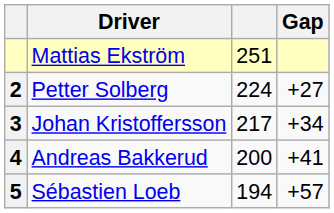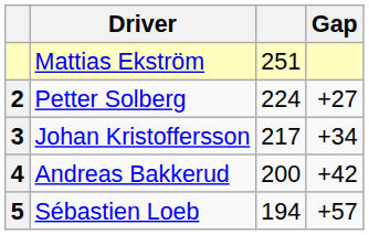Andreas Bakkerud | Gap: +41 -> +42
